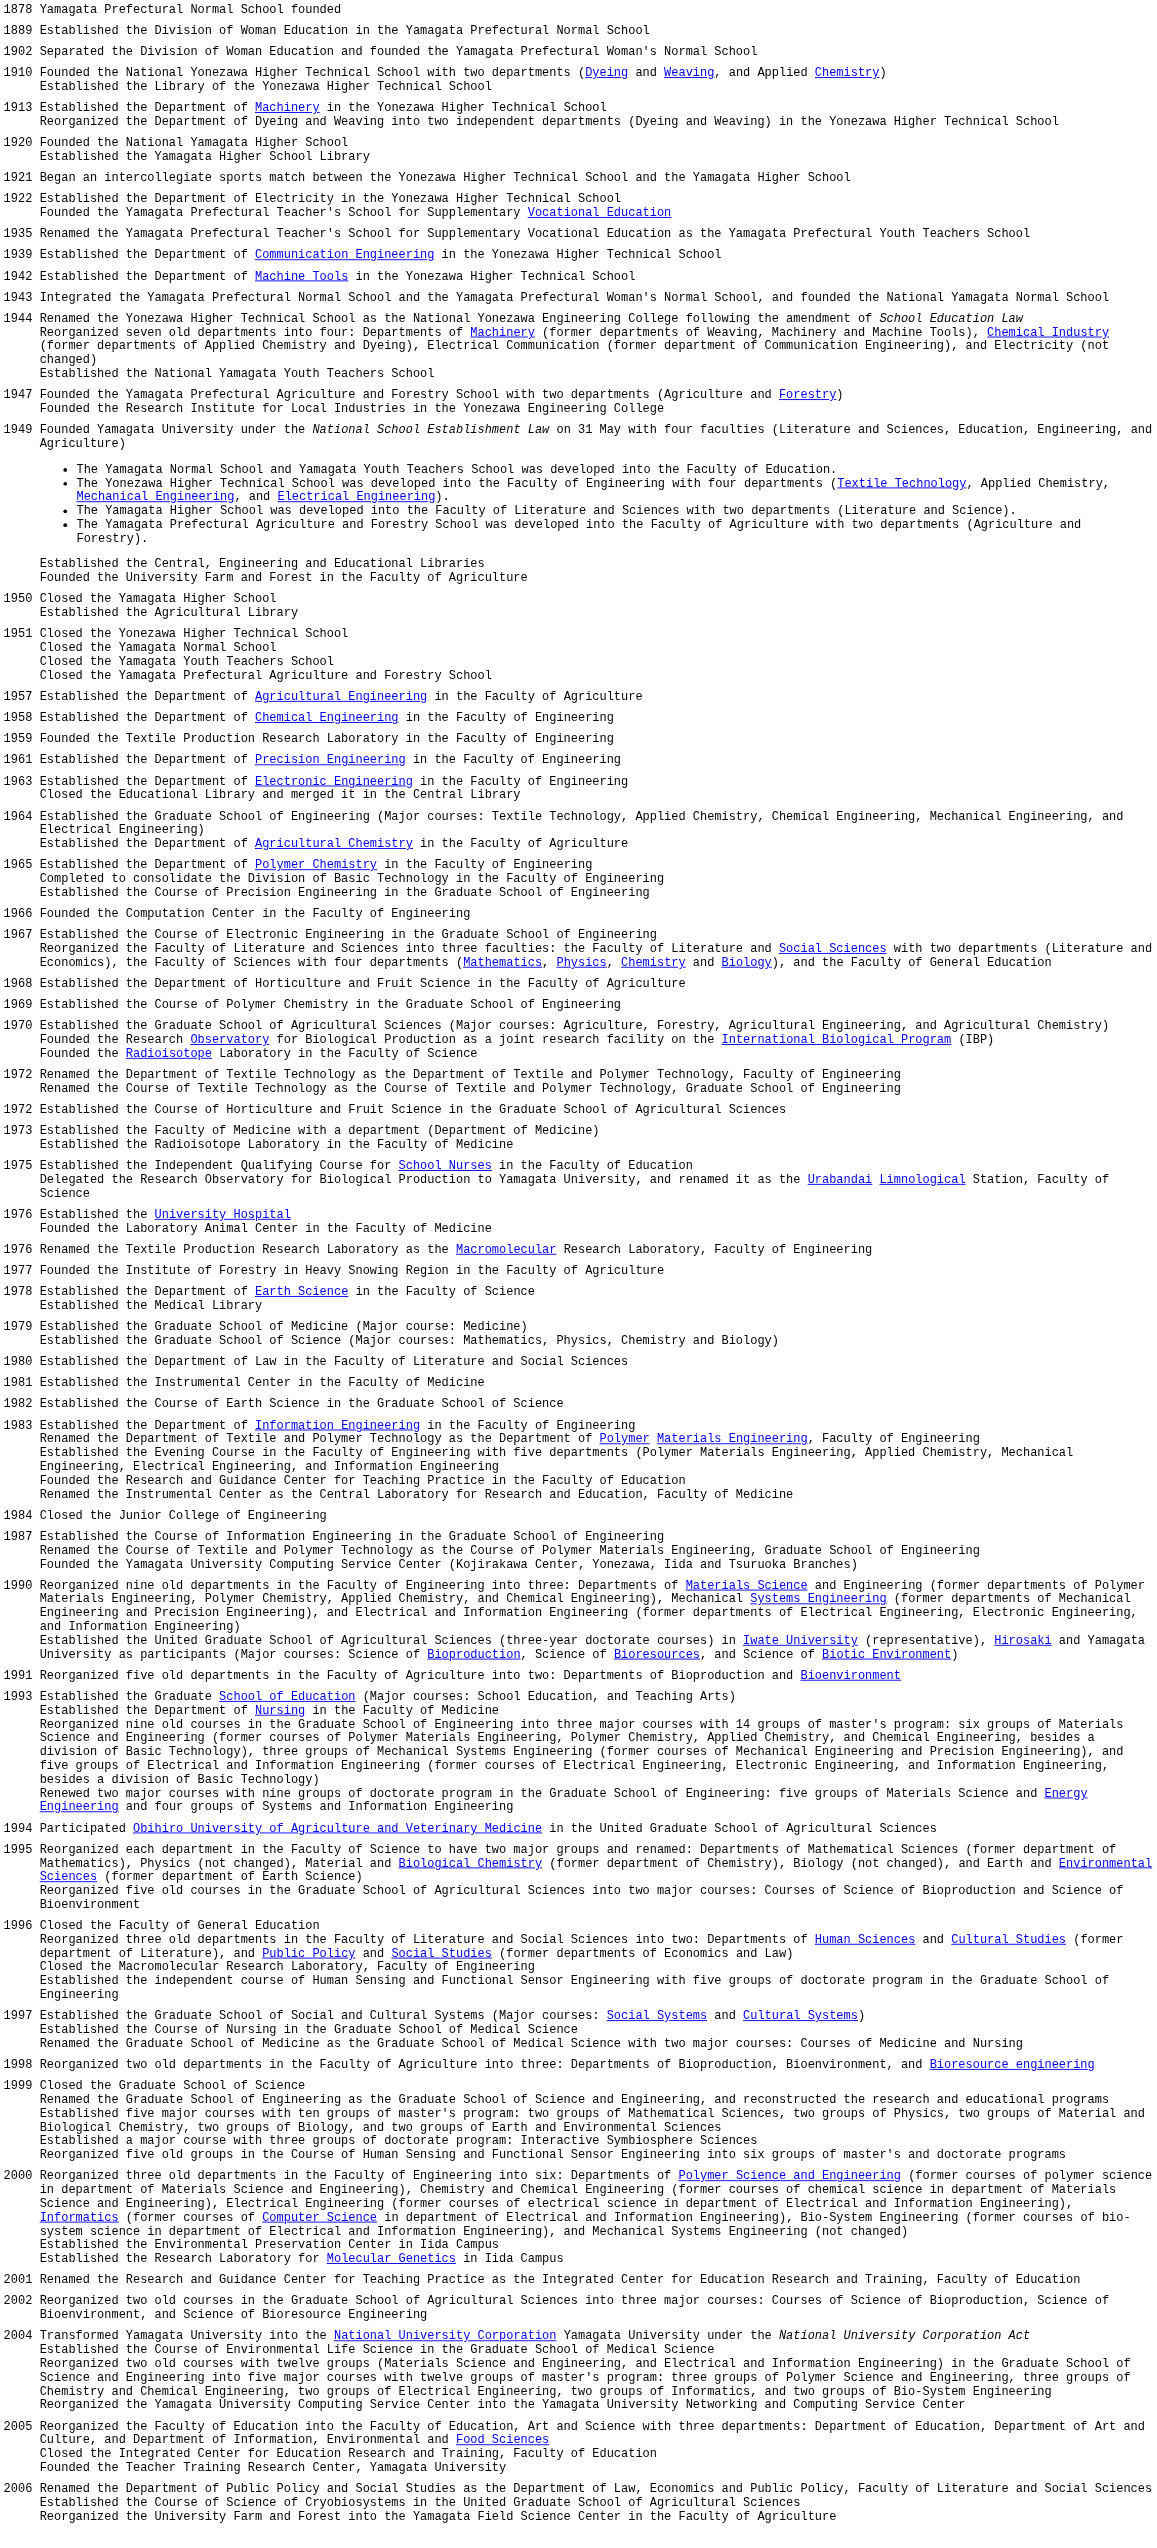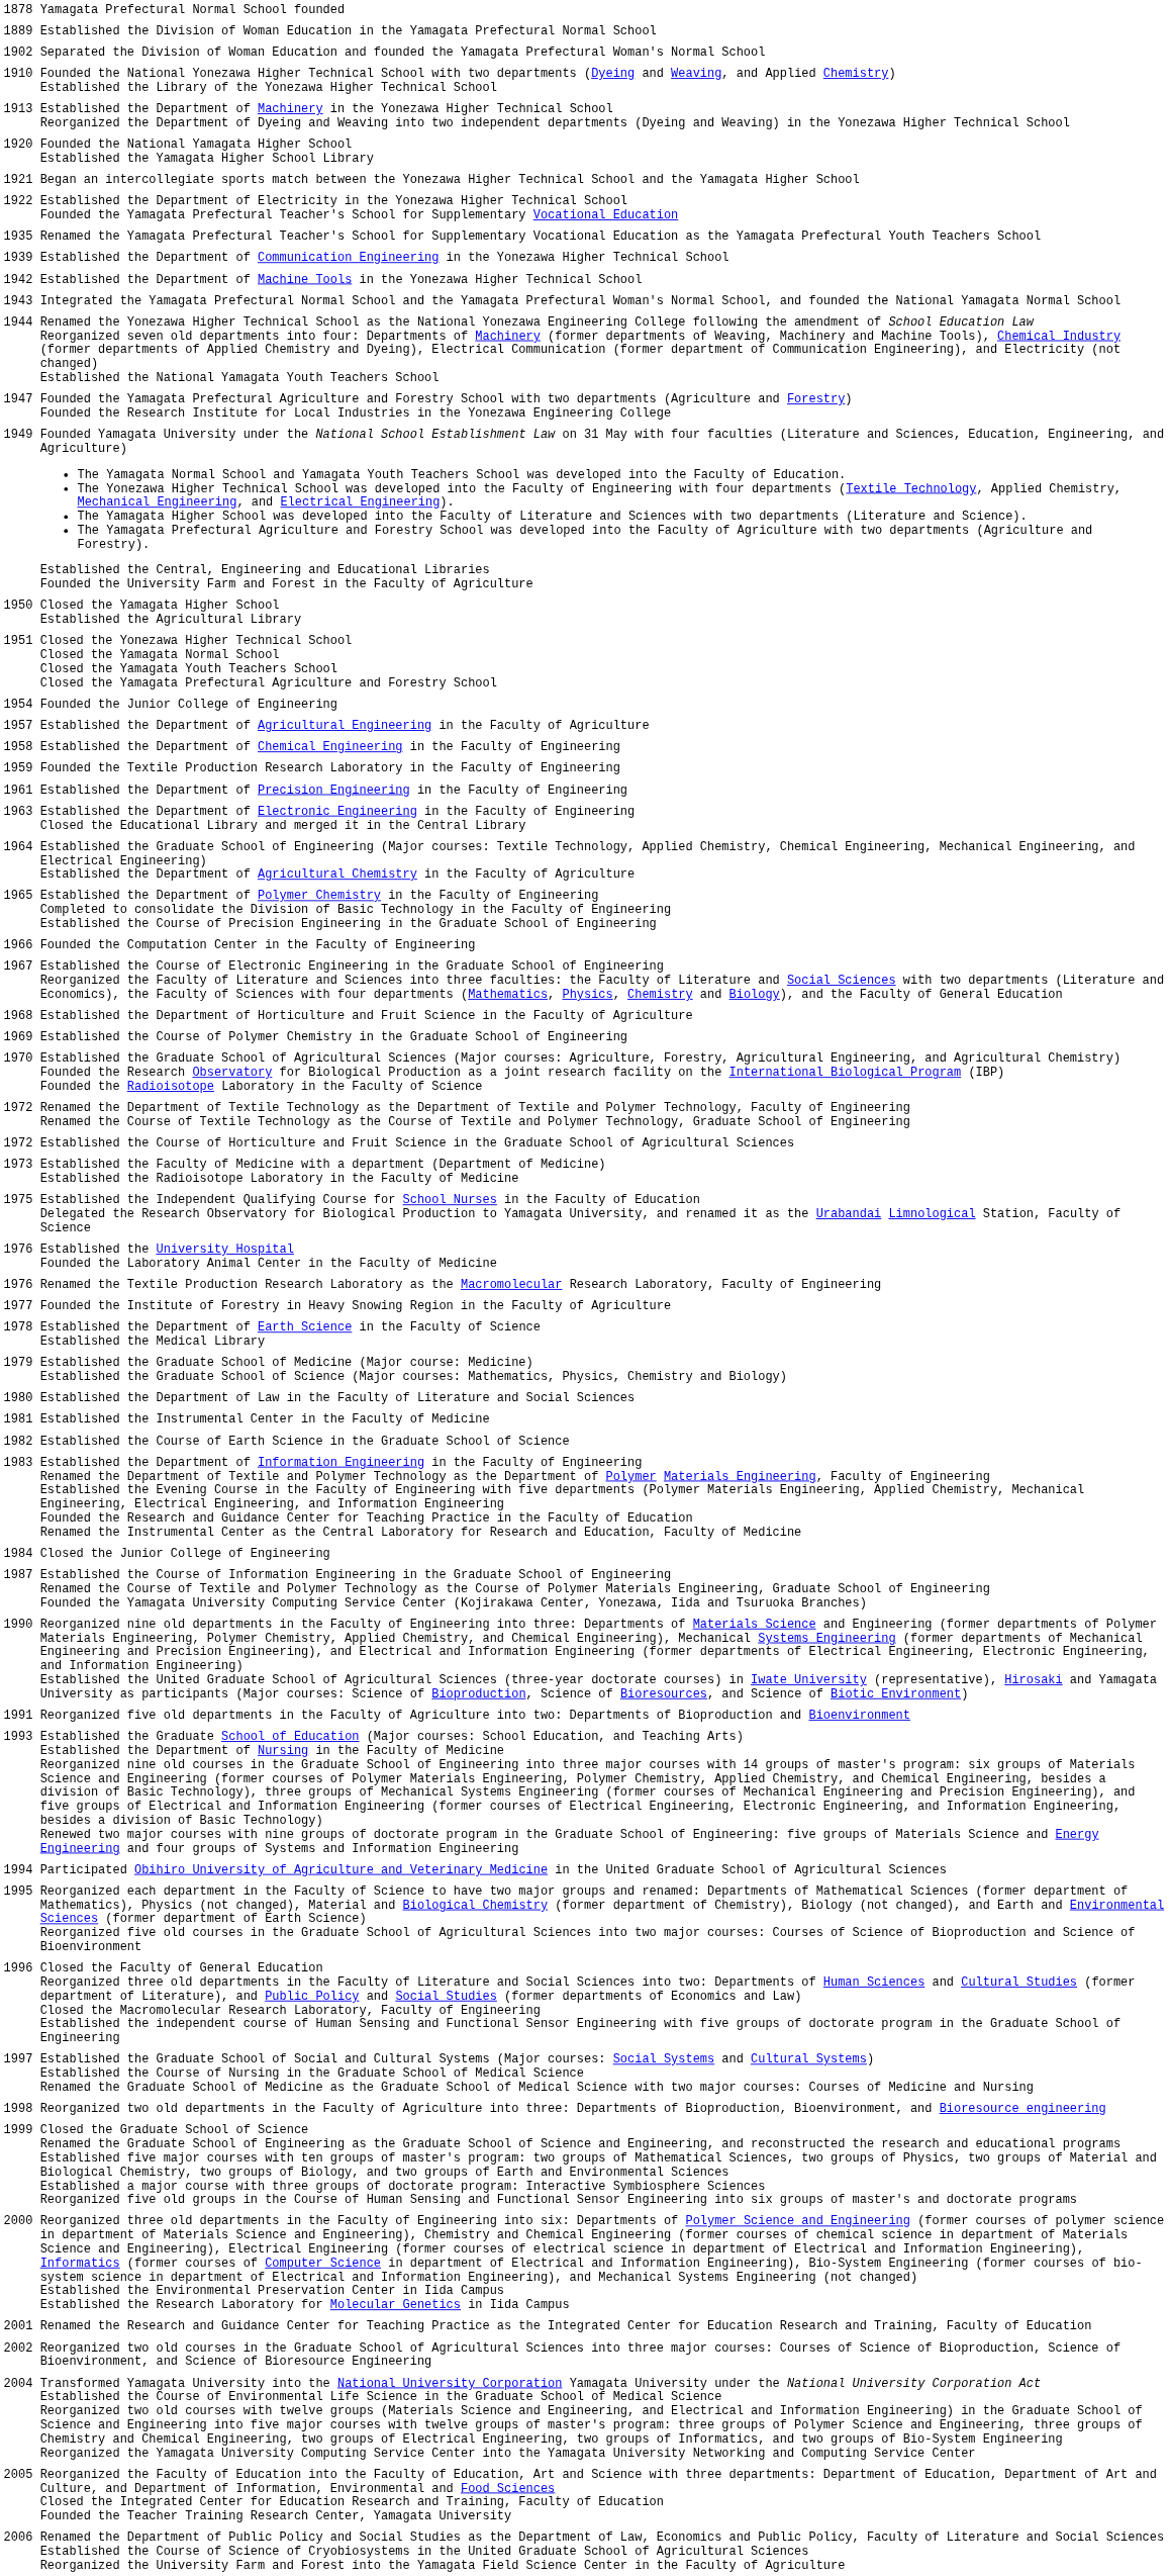+ row: 1954 | Founded the Junior College of Engineering
